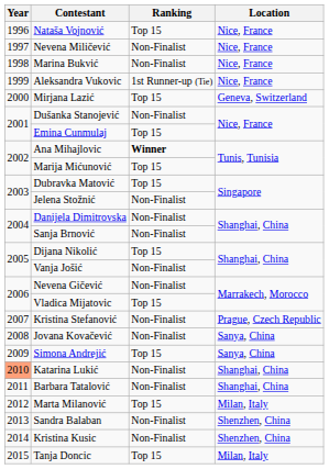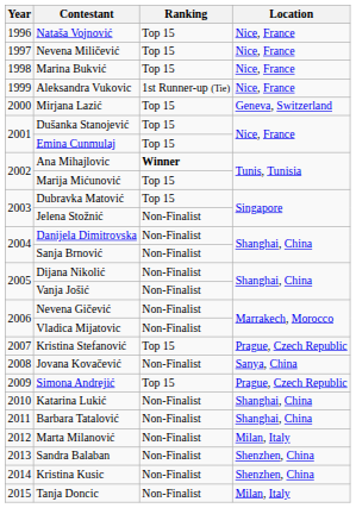Nevena Miličević | Ranking: Non-Finalist -> Top 15
Marina Bukvić | Ranking: Non-Finalist -> Top 15
Dušanka Stanojević | Ranking: Non-Finalist -> Top 15
Dijana Nikolić | Ranking: Top 15 -> Non-Finalist
Vladica Mijatovic | Ranking: Top 15 -> Non-Finalist
Kristina Stefanović | Ranking: Non-Finalist -> Top 15
Simona Andrejić | Location: Sanya, China -> Prague, Czech Republic
Katarina Lukić | Year: lightsalmon background -> no background
Marta Milanović | Ranking: Top 15 -> Non-Finalist
Tanja Doncic | Ranking: Top 15 -> Non-Finalist
